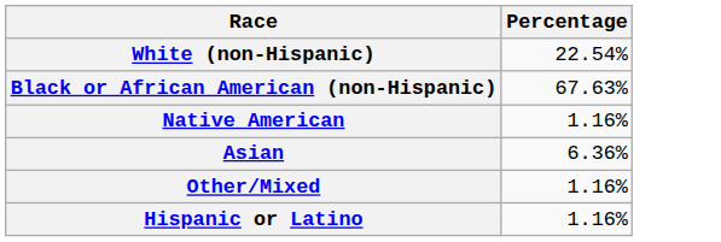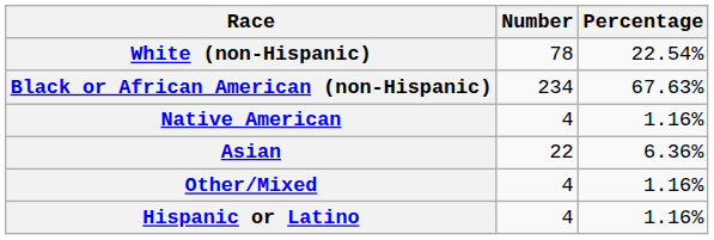+ column: Number | 78 | 234 | 4 | 22 | 4 | 4
